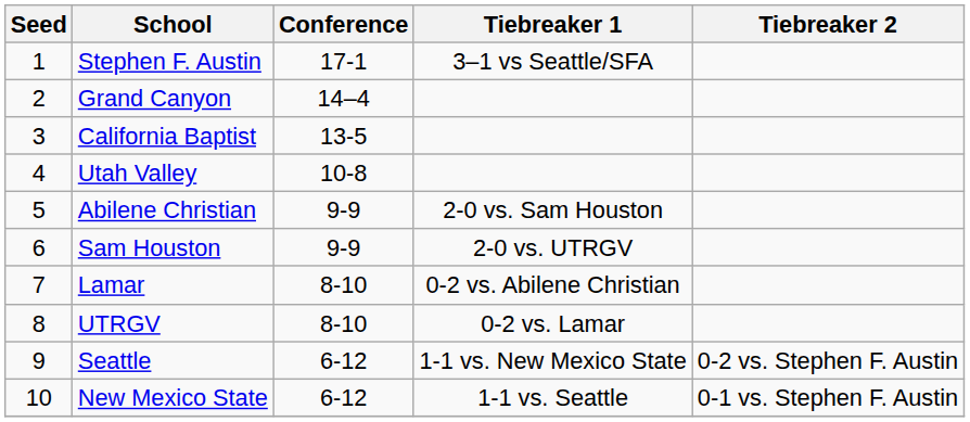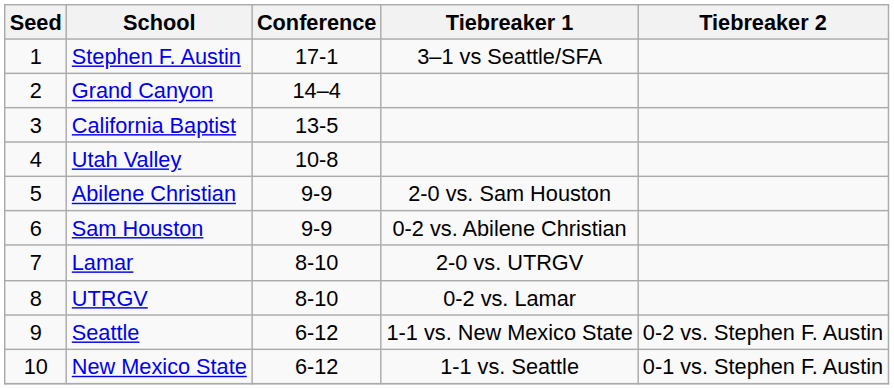Sam Houston | Tiebreaker 1: 2-0 vs. UTRGV -> 0-2 vs. Abilene Christian
Lamar | Tiebreaker 1: 0-2 vs. Abilene Christian -> 2-0 vs. UTRGV
